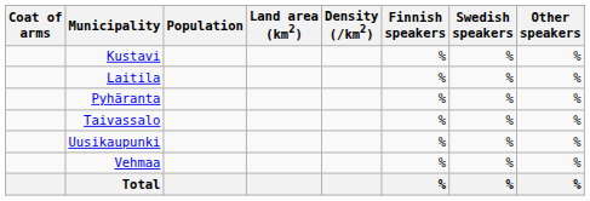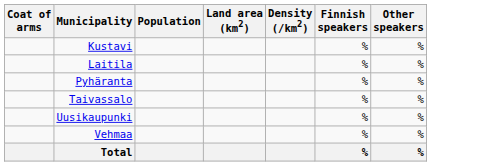- column: Swedish speakers | % | % | % | % | % | % | %
